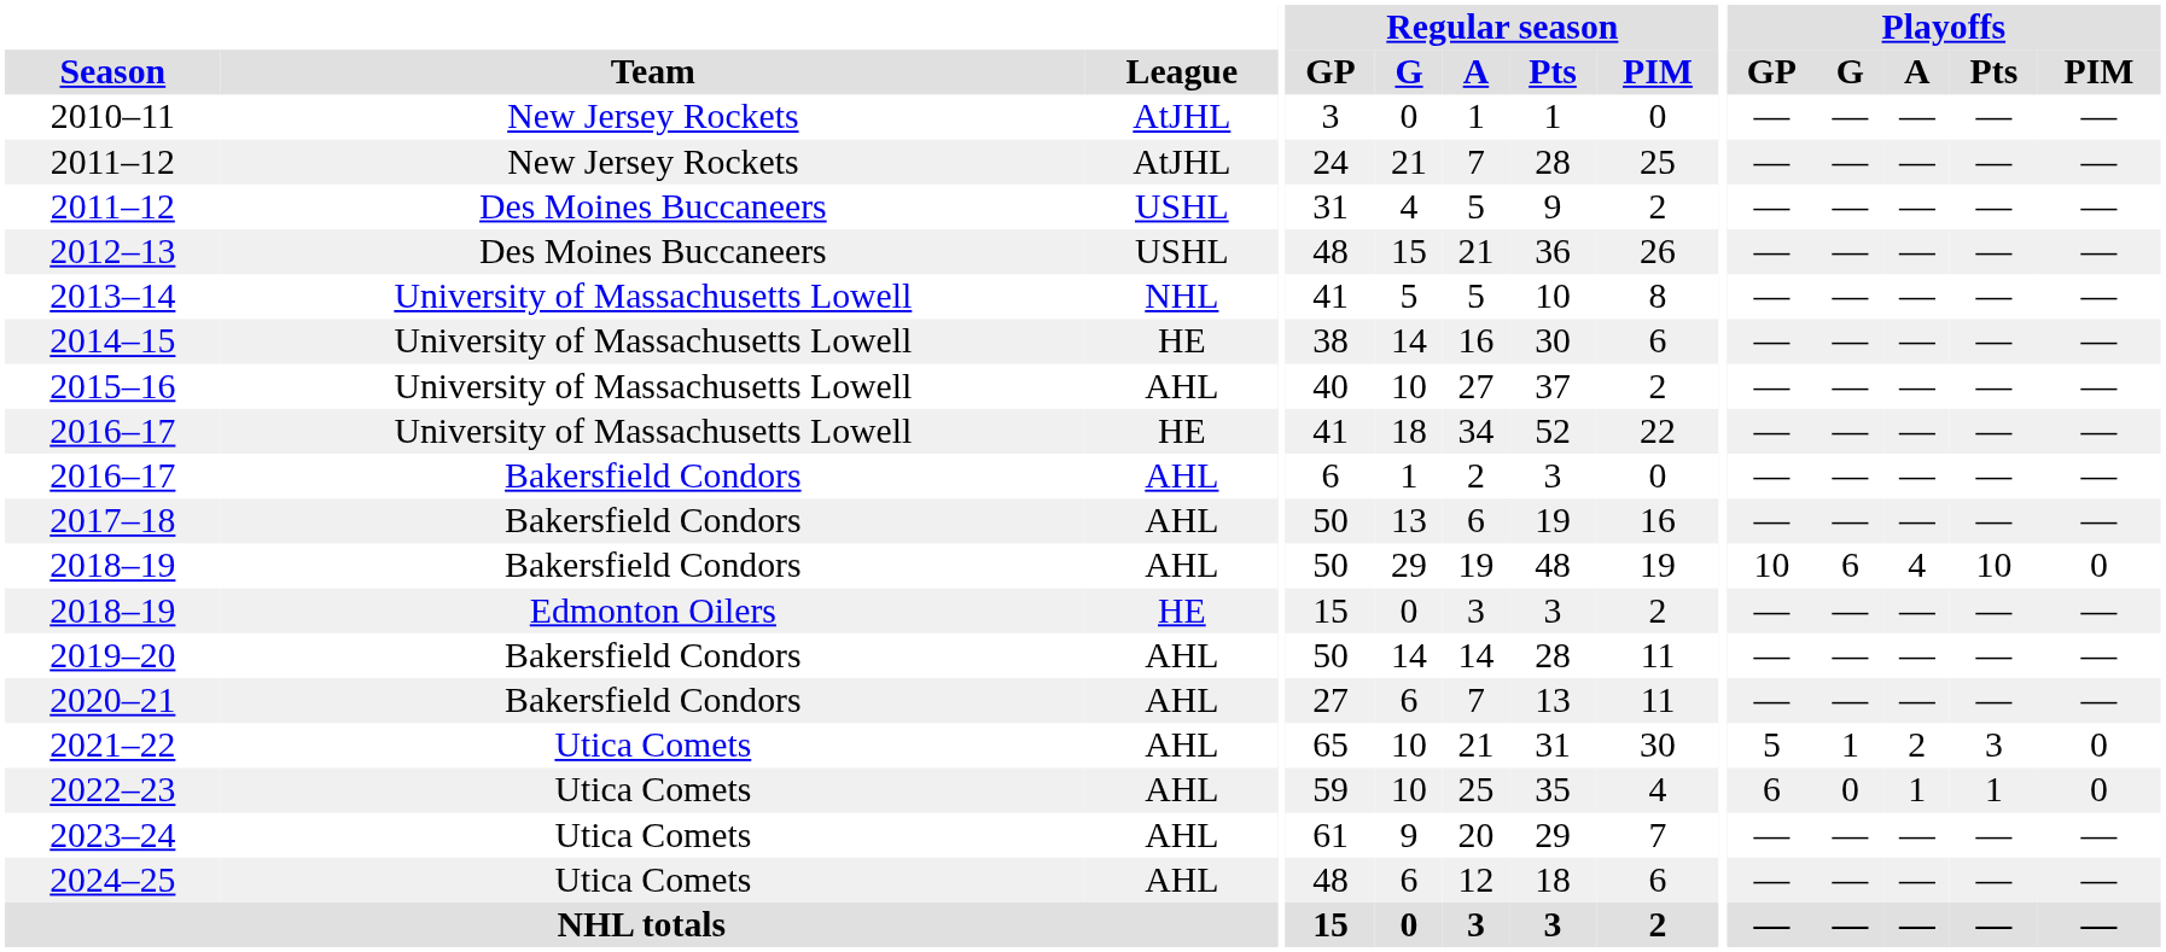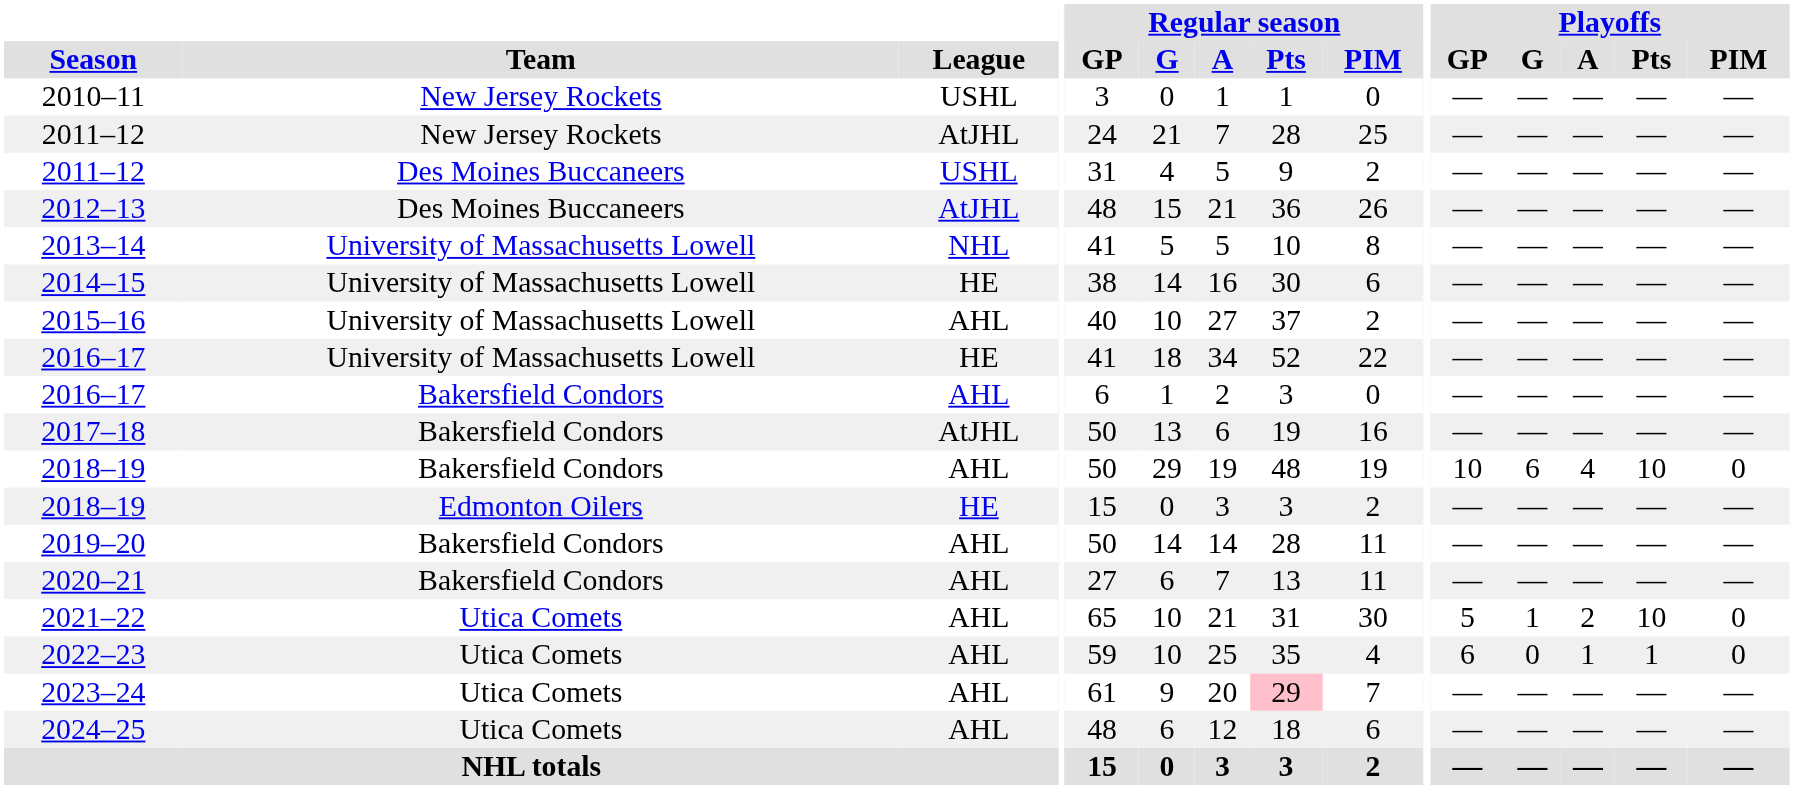2010–11 | League: AtJHL -> USHL
2012–13 | League: USHL -> AtJHL
2017–18 | League: AHL -> AtJHL
2021–22 | Playoffs / Pts: 3 -> 10
2023–24 | Regular season / Pts: no background -> pink background
